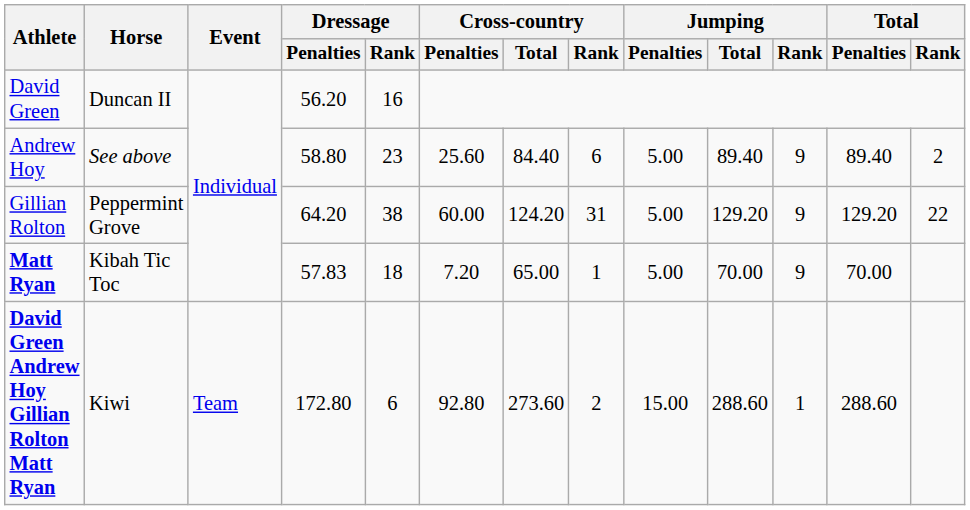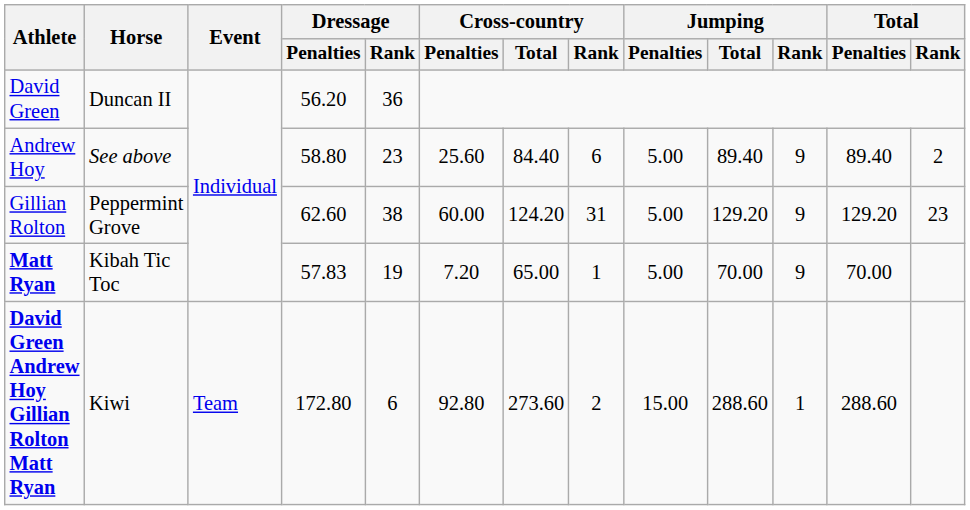David Green | Dressage / Rank: 16 -> 36
Gillian Rolton | Dressage / Penalties: 64.20 -> 62.60
Gillian Rolton | Total / Rank: 22 -> 23
Matt Ryan | Dressage / Rank: 18 -> 19
